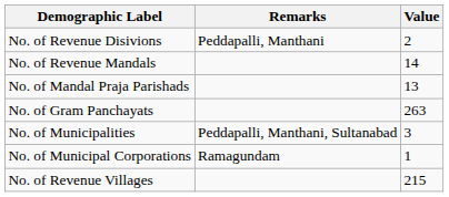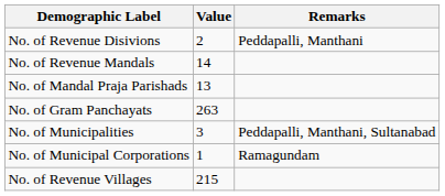columns swapped: Value <-> Remarks
